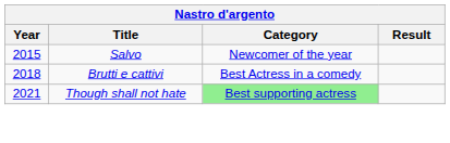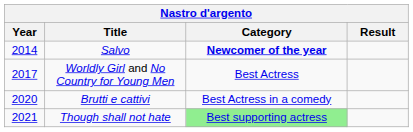Salvo | Year: 2015 -> 2014
Salvo | Category: normal -> bold
+ row: 2017 | Worldly Girl and No Country for Young Men | Best Actress
Brutti e cattivi | Year: 2018 -> 2020
